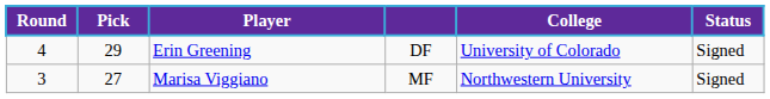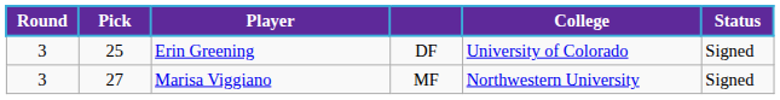Erin Greening | Round: 4 -> 3
Erin Greening | Pick: 29 -> 25
